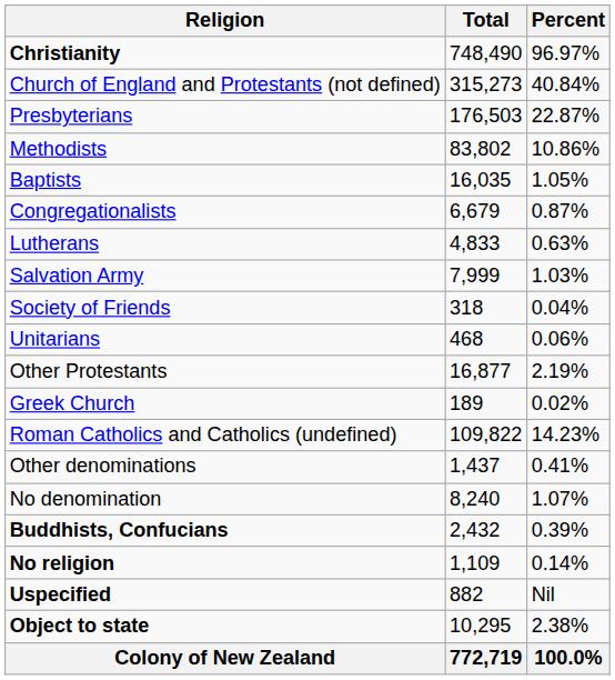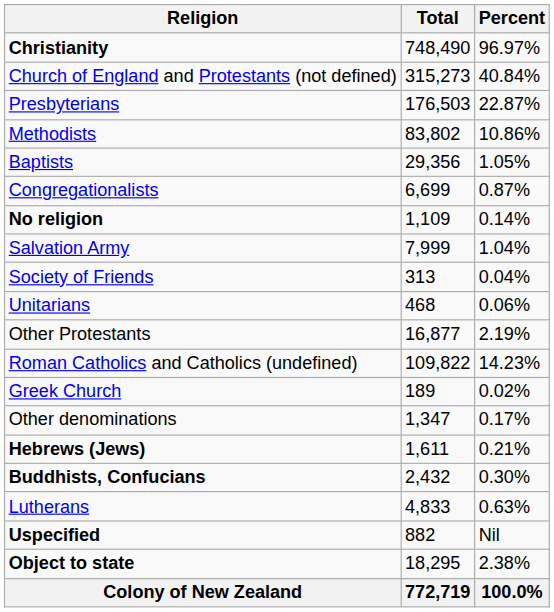Baptists | Total: 16,035 -> 29,356
Congregationalists | Total: 6,679 -> 6,699
rows swapped: Lutherans <-> No religion
Salvation Army | Percent: 1.03% -> 1.04%
Society of Friends | Total: 318 -> 313
rows swapped: Roman Catholics and Catholics (undefined) <-> Greek Church
Other denominations | Total: 1,437 -> 1,347
Other denominations | Percent: 0.41% -> 0.17%
- row: No denomination | 8,240 | 1.07%
+ row: Hebrews (Jews) | 1,611 | 0.21%
Buddhists, Confucians | Percent: 0.39% -> 0.30%
Object to state | Total: 10,295 -> 18,295
